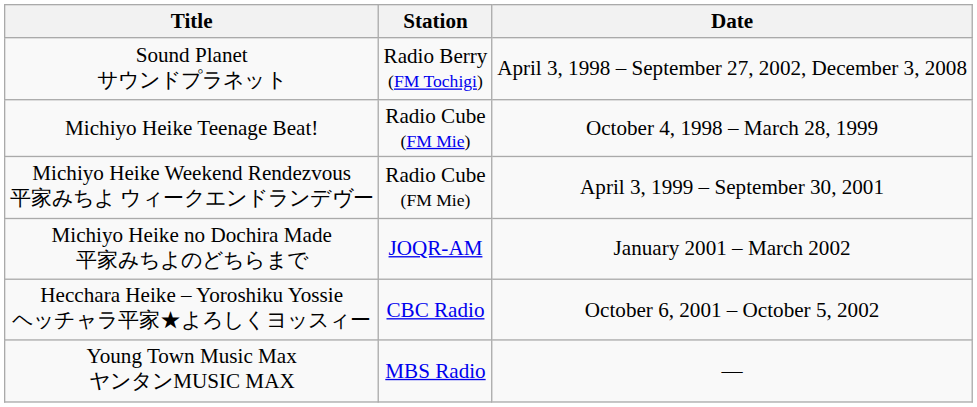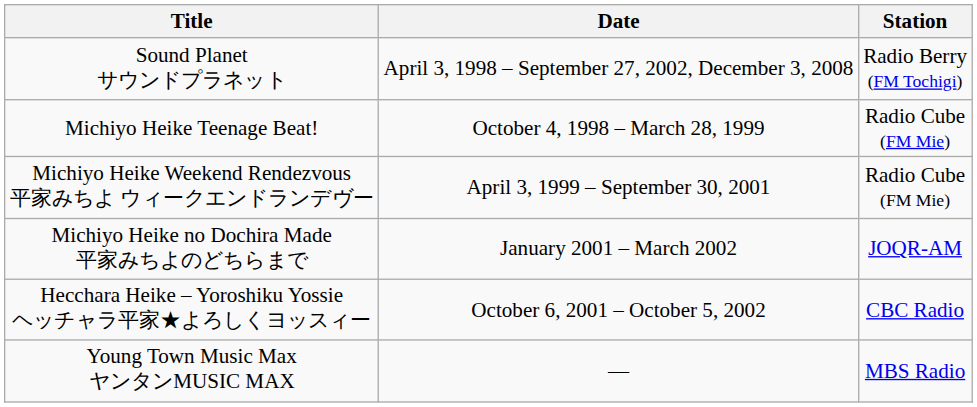columns swapped: Station <-> Date
